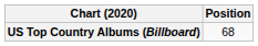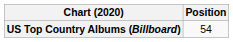US Top Country Albums (Billboard) | Position: 68 -> 54
